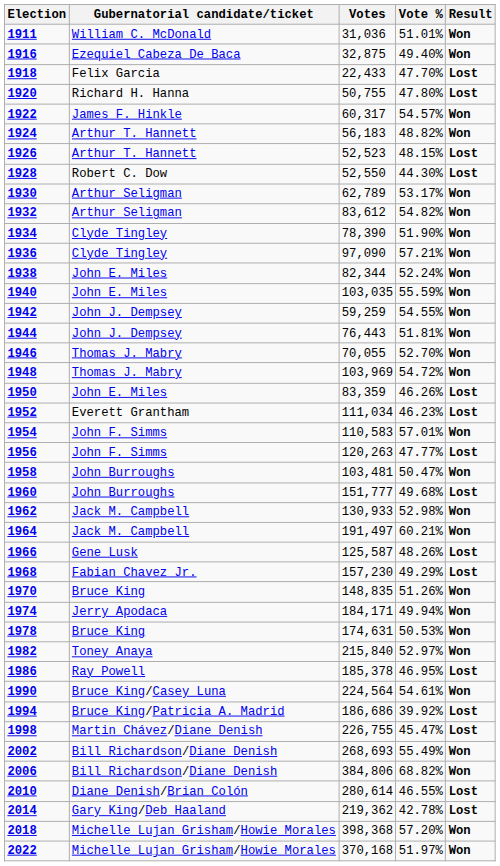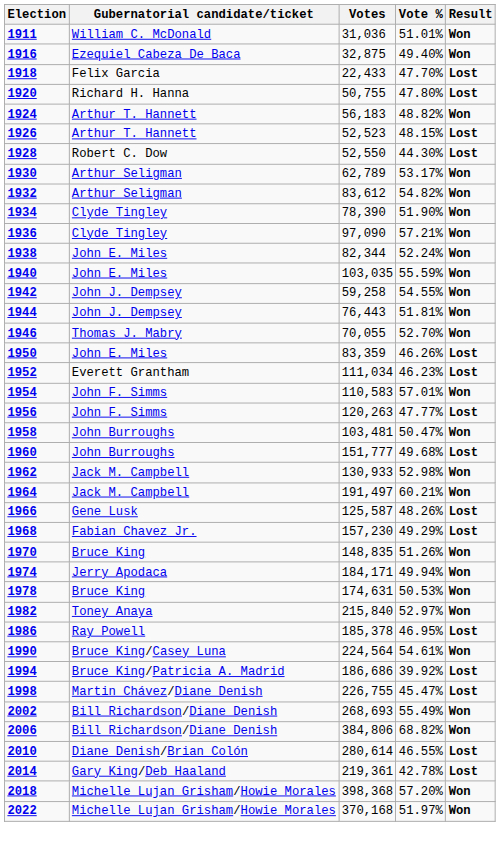- row: 1922 | James F. Hinkle | 60,317 | 54.57% | Won
1942 | Votes: 59,259 -> 59,258
- row: 1948 | Thomas J. Mabry | 103,969 | 54.72% | Won
2014 | Votes: 219,362 -> 219,361
